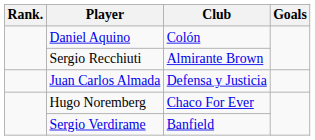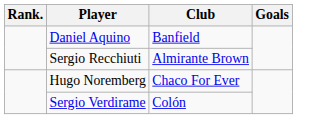Daniel Aquino | Club: Colón -> Banfield
- row: Juan Carlos Almada | Defensa y Justicia
Sergio Verdirame | Club: Banfield -> Colón
